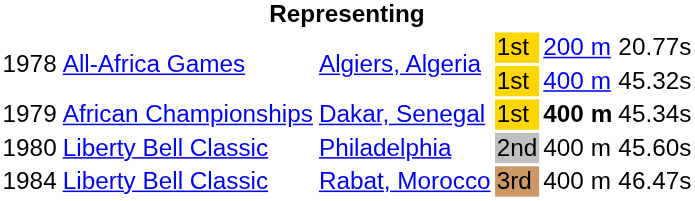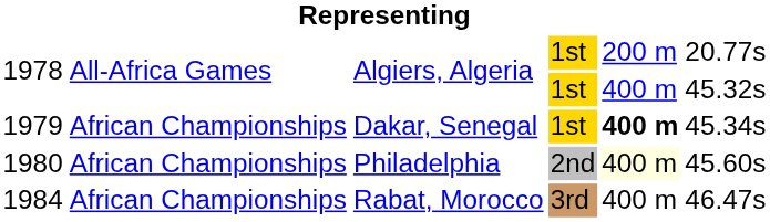1980 | column 2: Liberty Bell Classic -> African Championships
1980 | column 5: no background -> lightyellow background
1984 | column 2: Liberty Bell Classic -> African Championships
